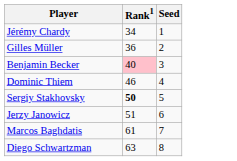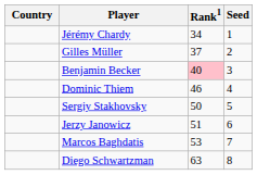+ column: Country
Gilles Müller | Rank1: 36 -> 37
Sergiy Stakhovsky | Rank1: bold -> normal
Marcos Baghdatis | Rank1: 61 -> 53
